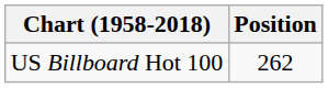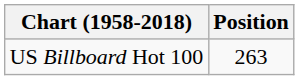US Billboard Hot 100 | Position: 262 -> 263
